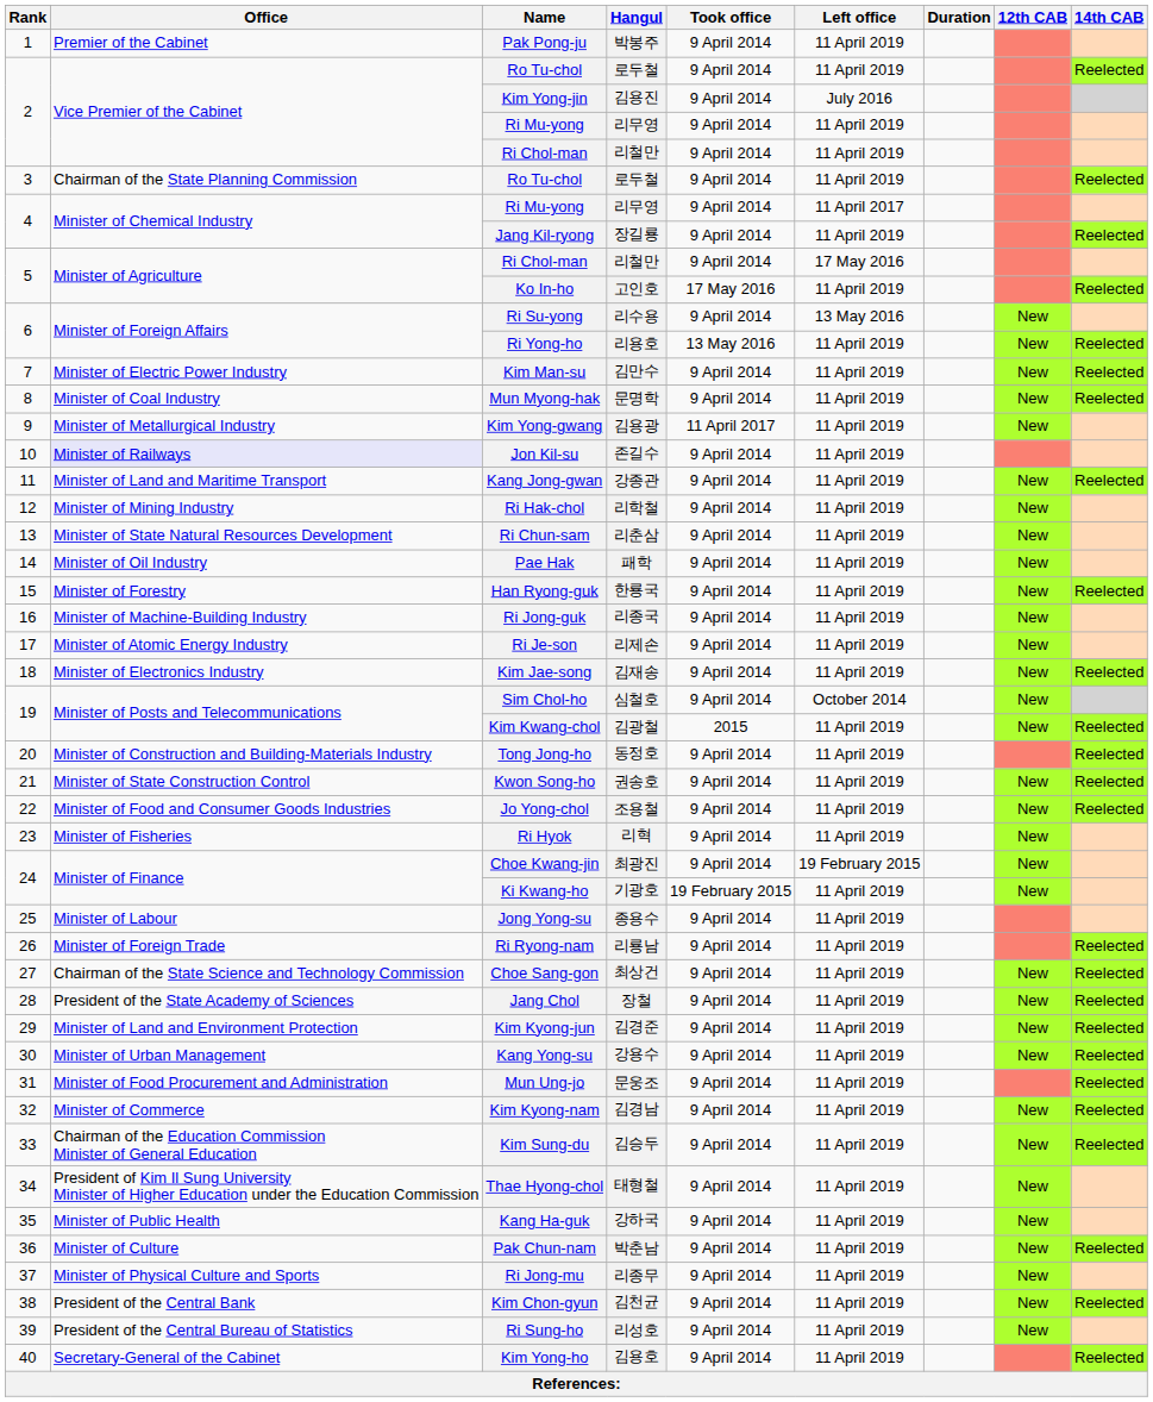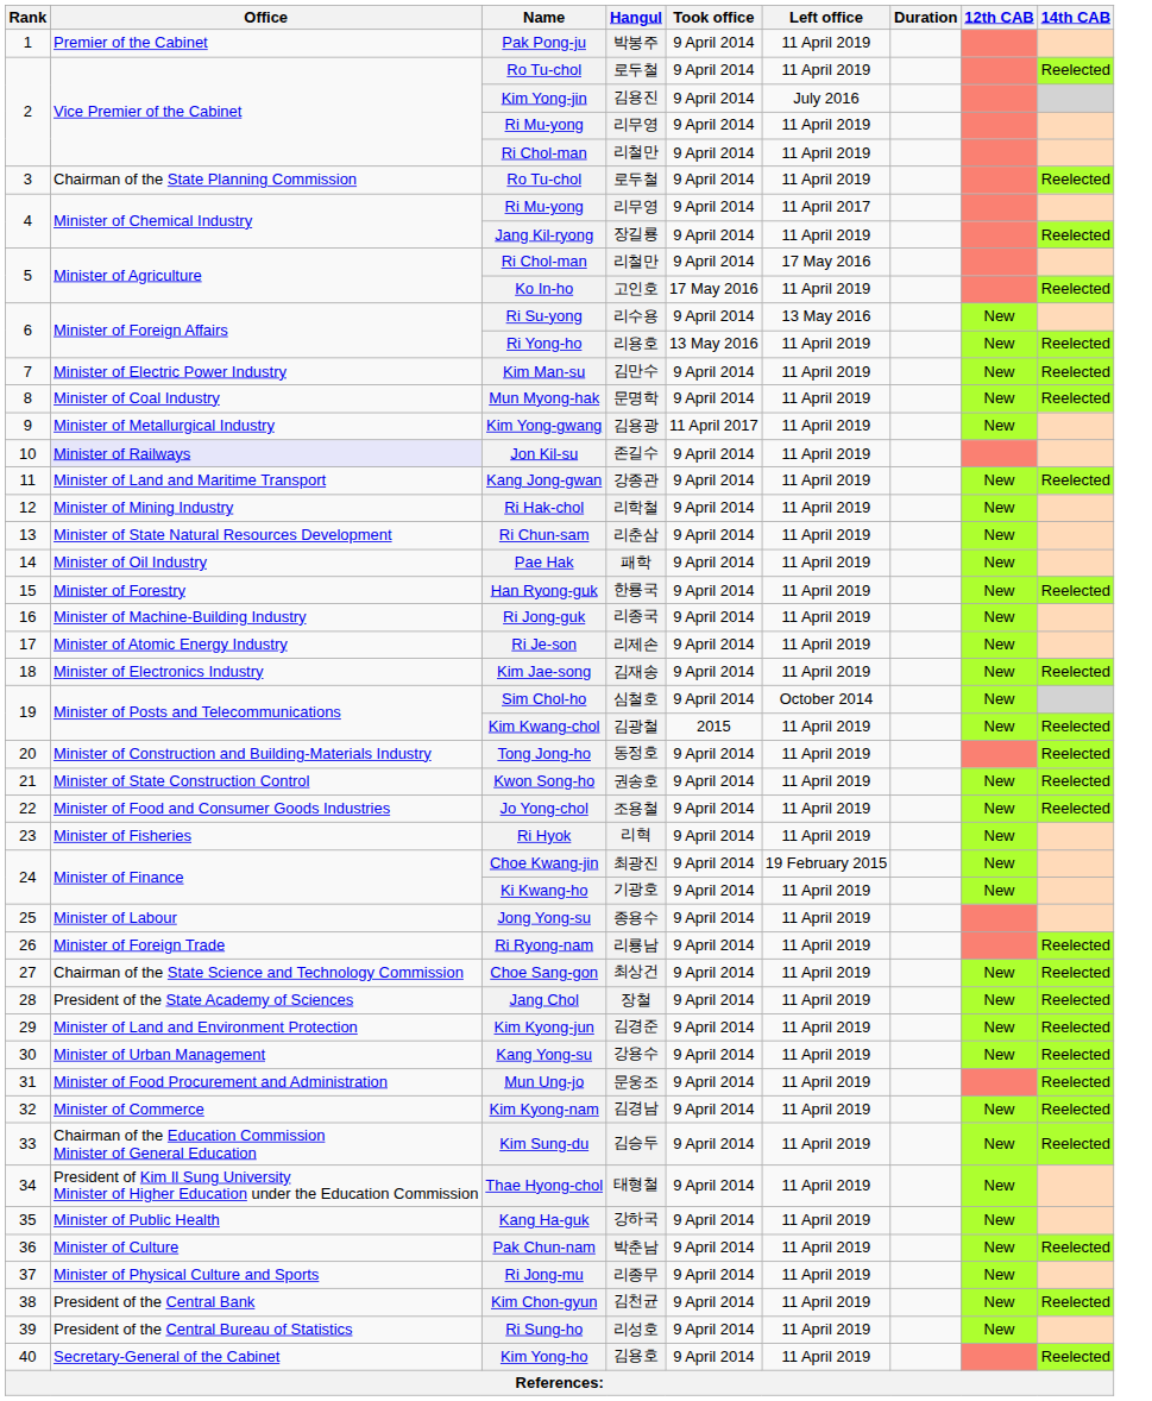Ki Kwang-ho | Took office: 19 February 2015 -> 9 April 2014
